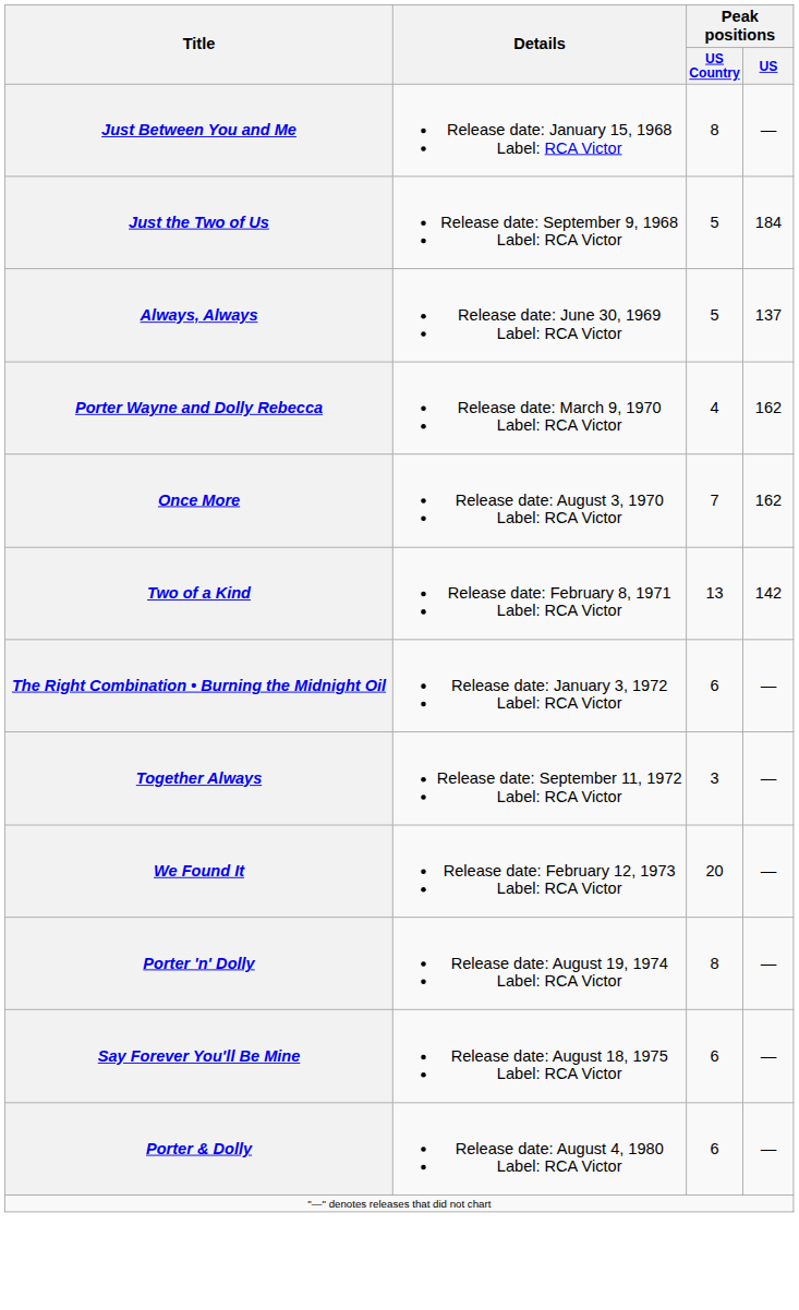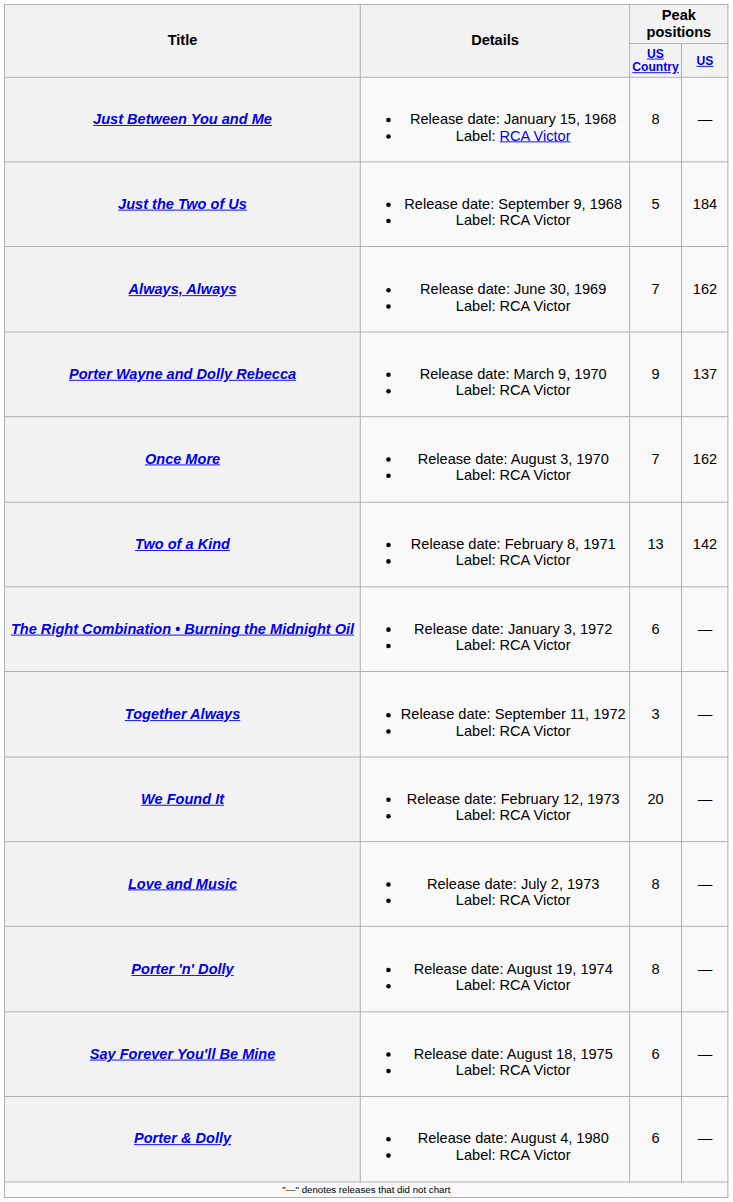Always, Always | Peak positions / US Country: 5 -> 7
Always, Always | Peak positions / US: 137 -> 162
Porter Wayne and Dolly Rebecca | Peak positions / US Country: 4 -> 9
Porter Wayne and Dolly Rebecca | Peak positions / US: 162 -> 137
+ row: Love and Music | Release date: July 2, 1973 Label: RCA Victor | 8 | —
